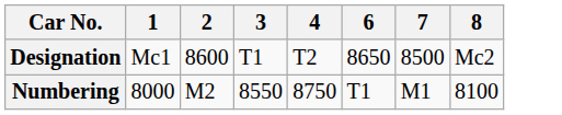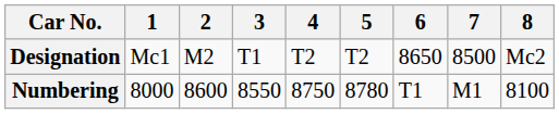+ column: 5 | T2 | 8780
Designation | 2: 8600 -> M2
Numbering | 2: M2 -> 8600
